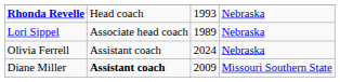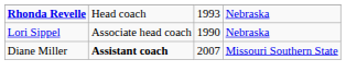Lori Sippel | column 3: 1989 -> 1990
- row: Olivia Ferrell | Assistant coach | 2024 | Nebraska
Diane Miller | column 3: 2009 -> 2007
